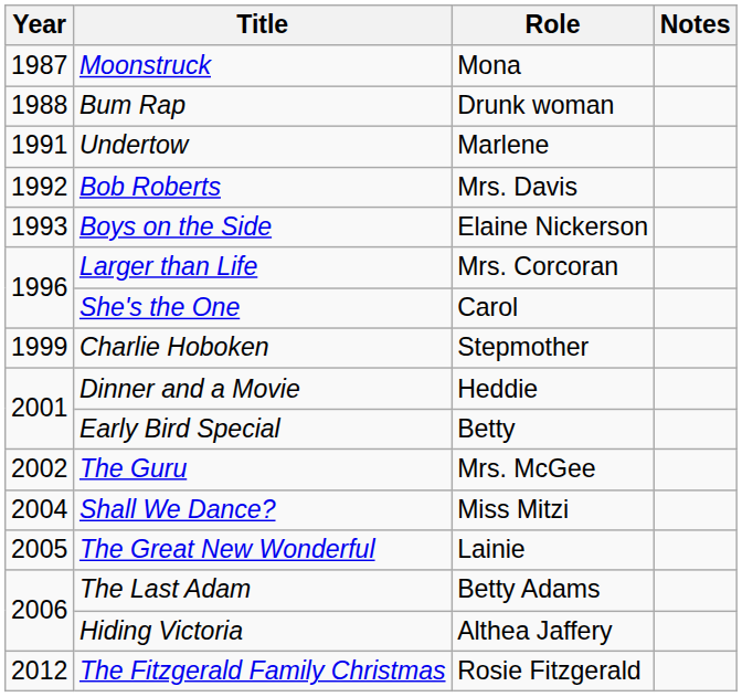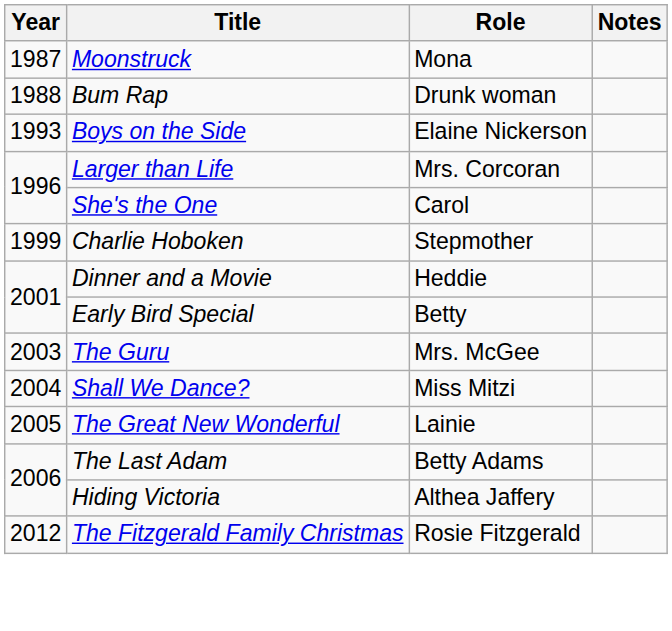- row: 1991 | Undertow | Marlene
- row: 1992 | Bob Roberts | Mrs. Davis
The Guru | Year: 2002 -> 2003
